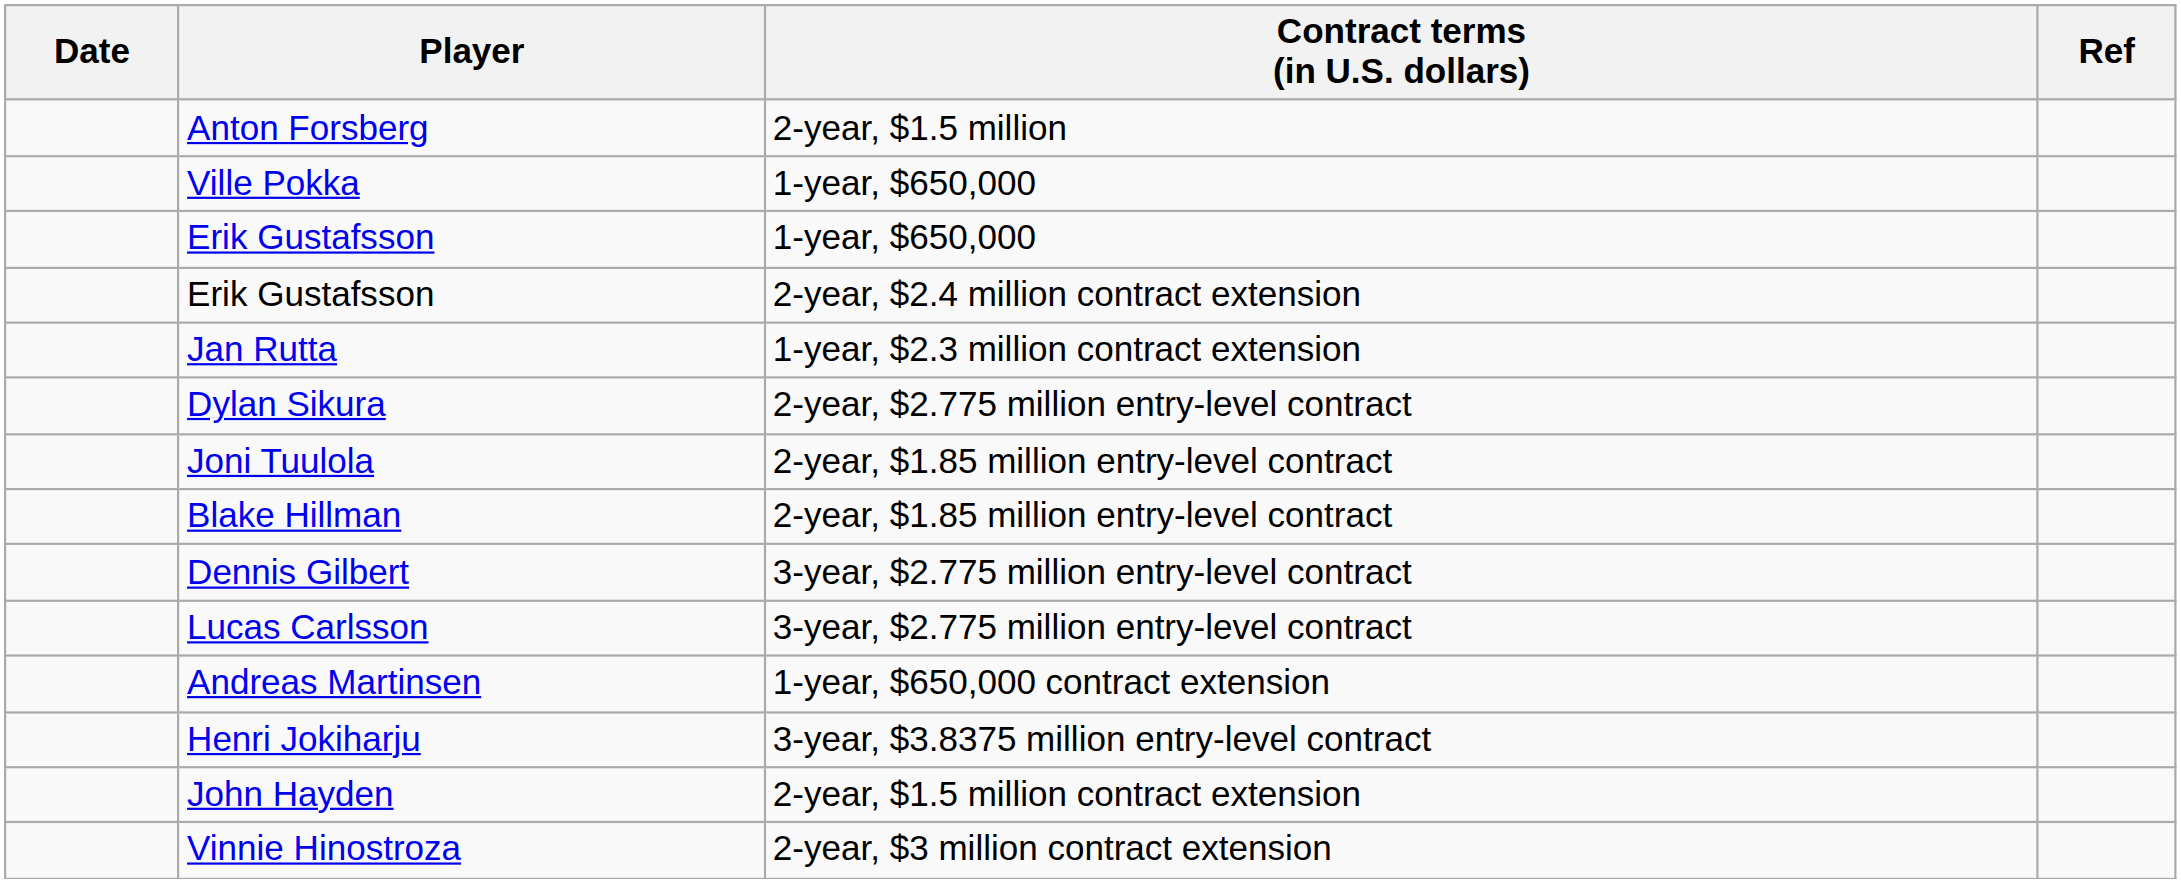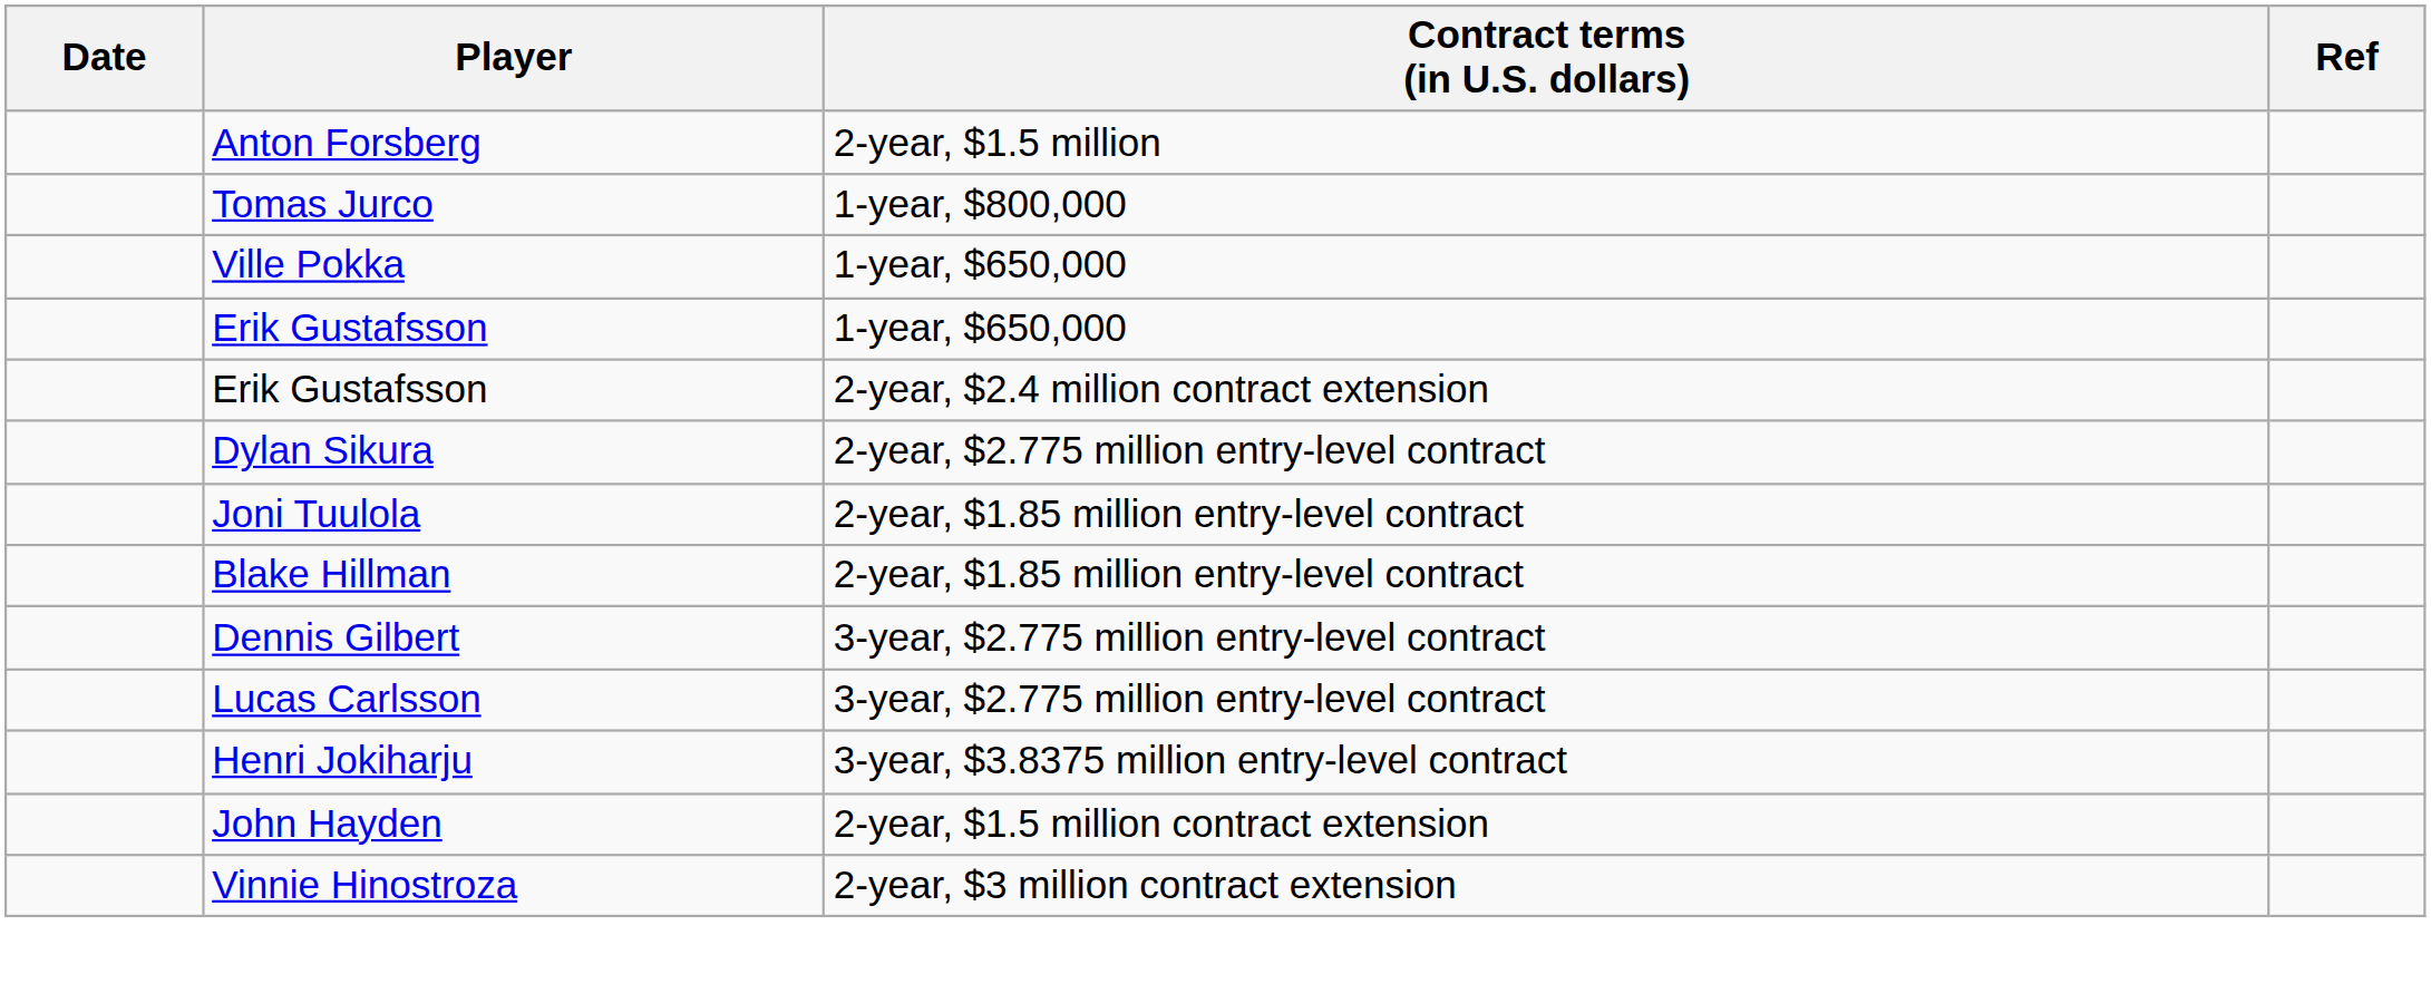+ row: Tomas Jurco | 1-year, $800,000
- row: Jan Rutta | 1-year, $2.3 million contract extension
- row: Andreas Martinsen | 1-year, $650,000 contract extension
